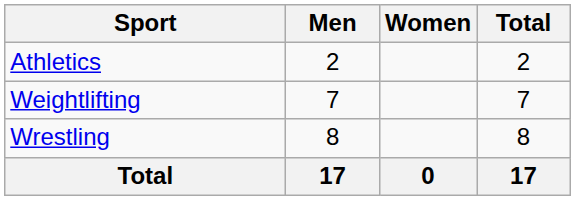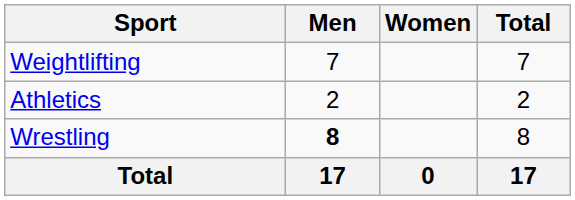rows swapped: Athletics <-> Weightlifting
Wrestling | Men: normal -> bold
